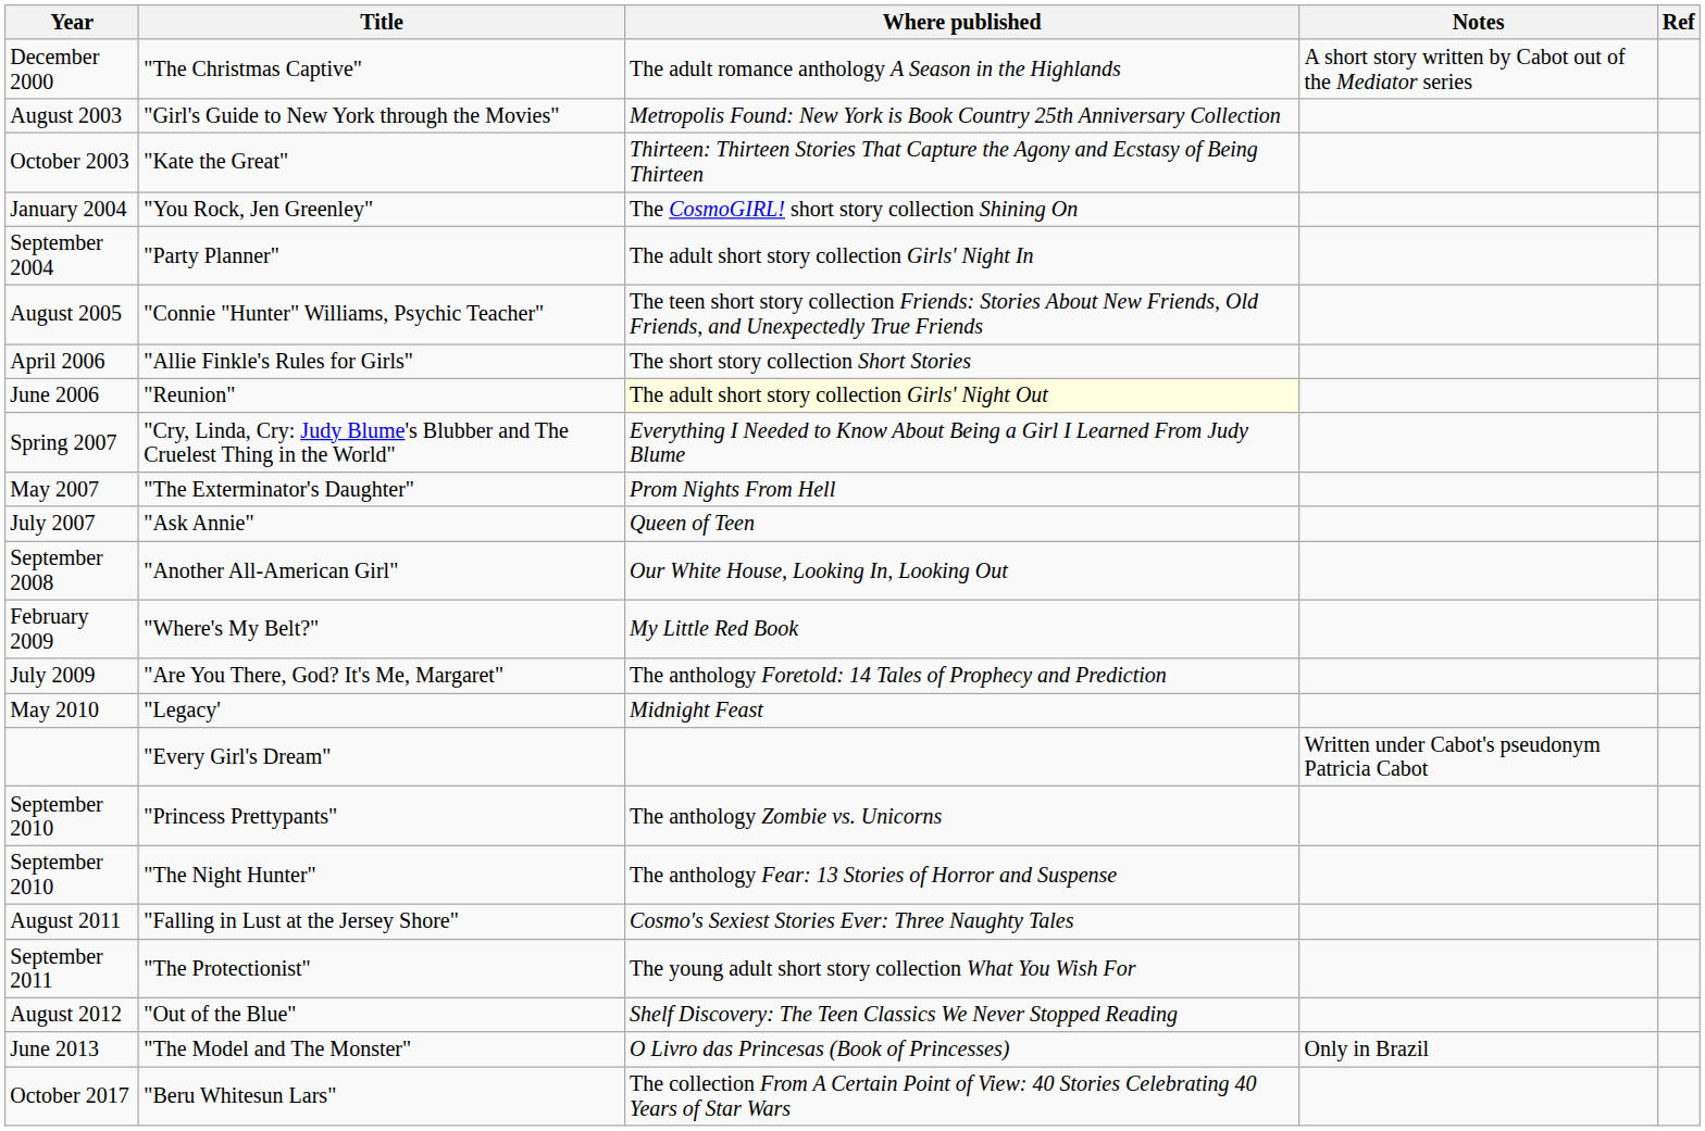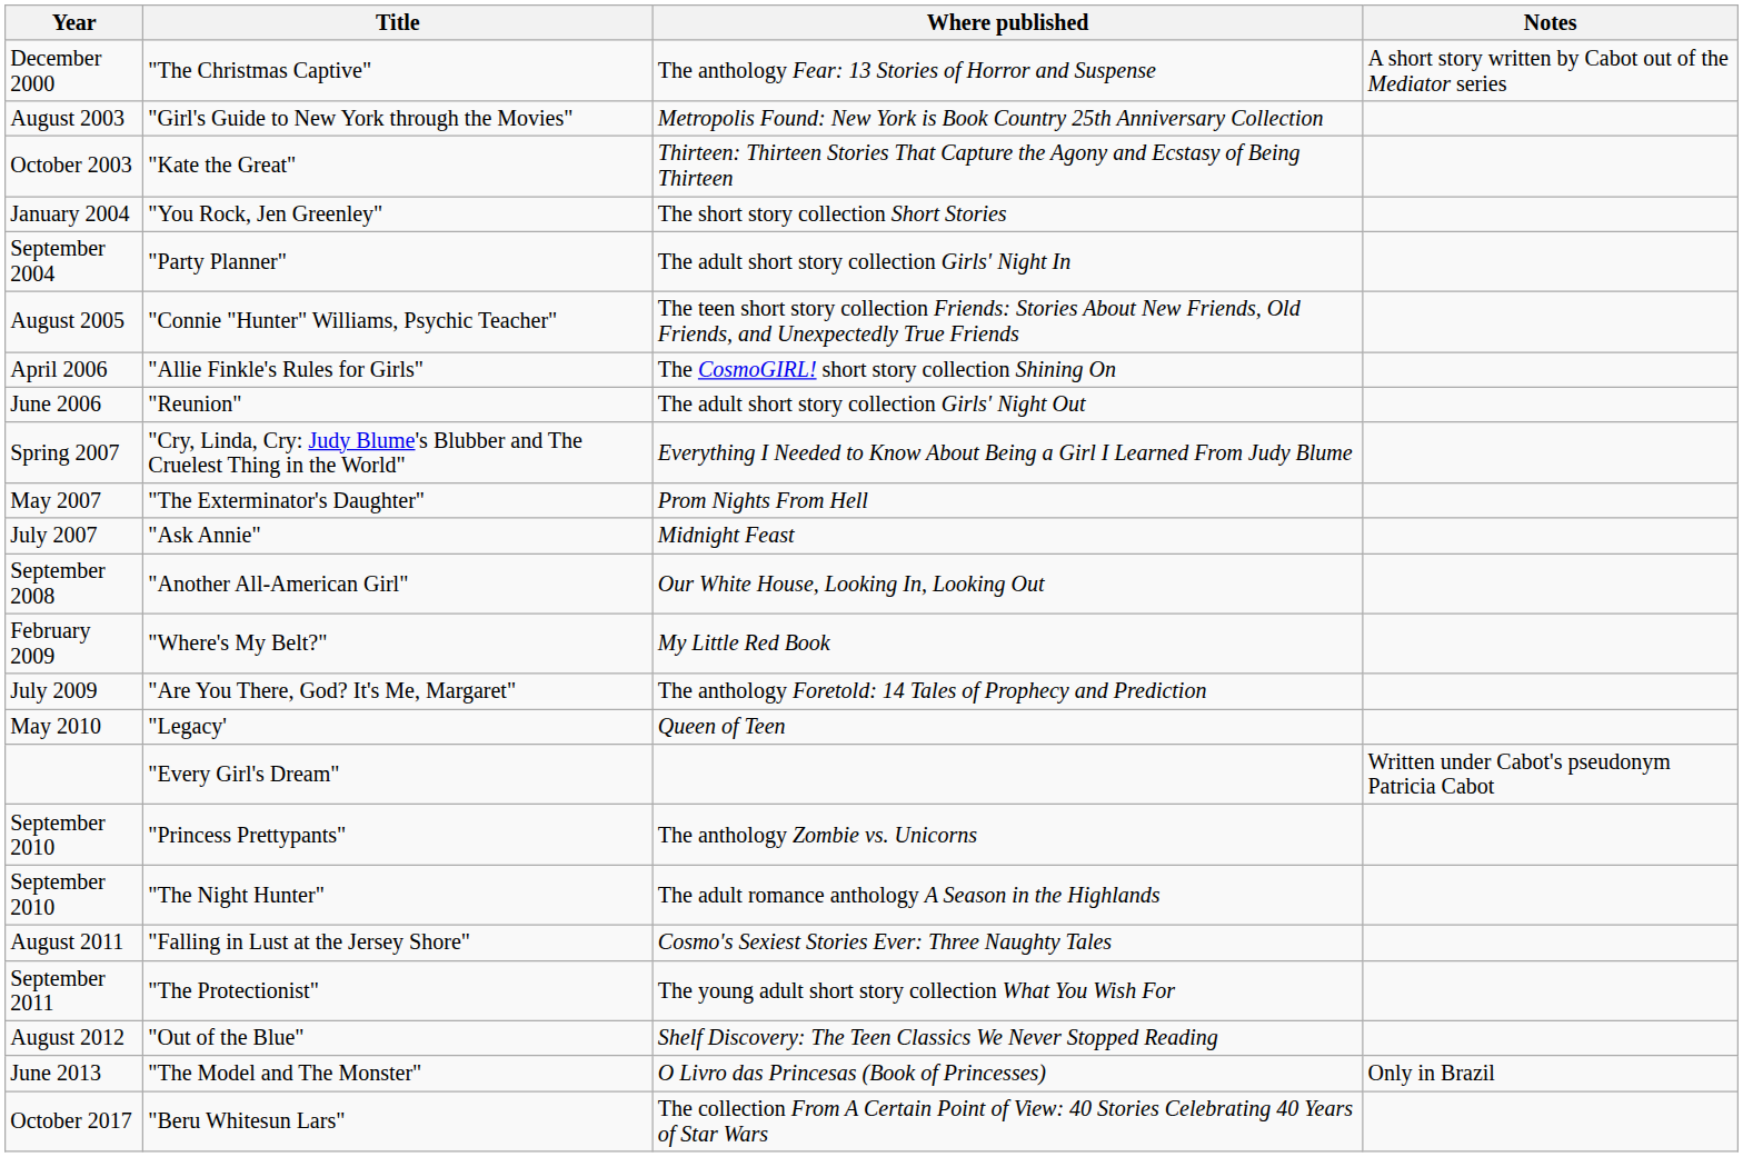- column: Ref
"The Christmas Captive" | Where published: The adult romance anthology A Season in the Highlands -> The anthology Fear: 13 Stories of Horror and Suspense
"You Rock, Jen Greenley" | Where published: The CosmoGIRL! short story collection Shining On -> The short story collection Short Stories
"Allie Finkle's Rules for Girls" | Where published: The short story collection Short Stories -> The CosmoGIRL! short story collection Shining On
"Reunion" | Where published: lightyellow background -> no background
"Ask Annie" | Where published: Queen of Teen -> Midnight Feast
"Legacy' | Where published: Midnight Feast -> Queen of Teen
"The Night Hunter" | Where published: The anthology Fear: 13 Stories of Horror and Suspense -> The adult romance anthology A Season in the Highlands
